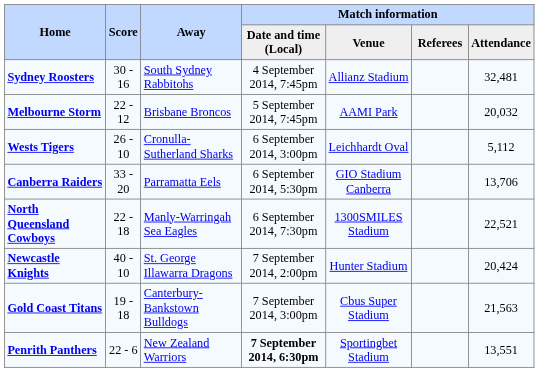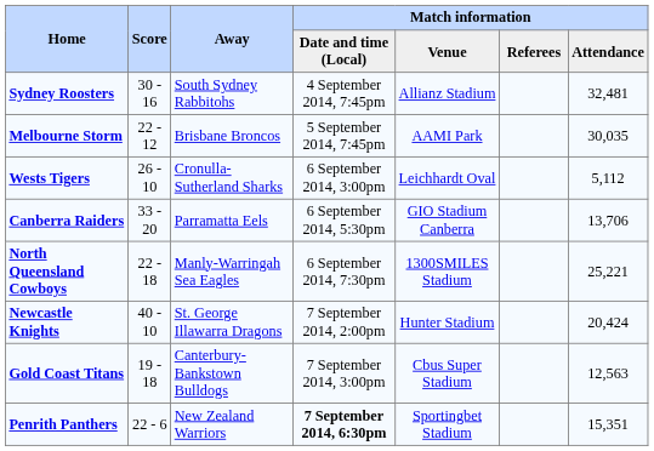Melbourne Storm | Match information / Attendance: 20,032 -> 30,035
North Queensland Cowboys | Match information / Attendance: 22,521 -> 25,221
Gold Coast Titans | Match information / Attendance: 21,563 -> 12,563
Penrith Panthers | Match information / Attendance: 13,551 -> 15,351
